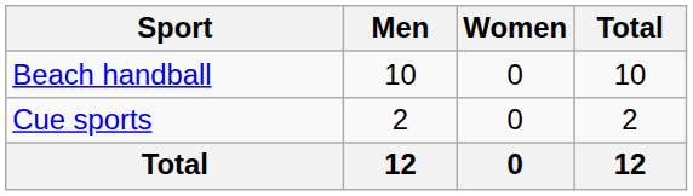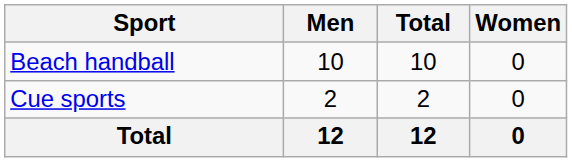columns swapped: Women <-> Total
